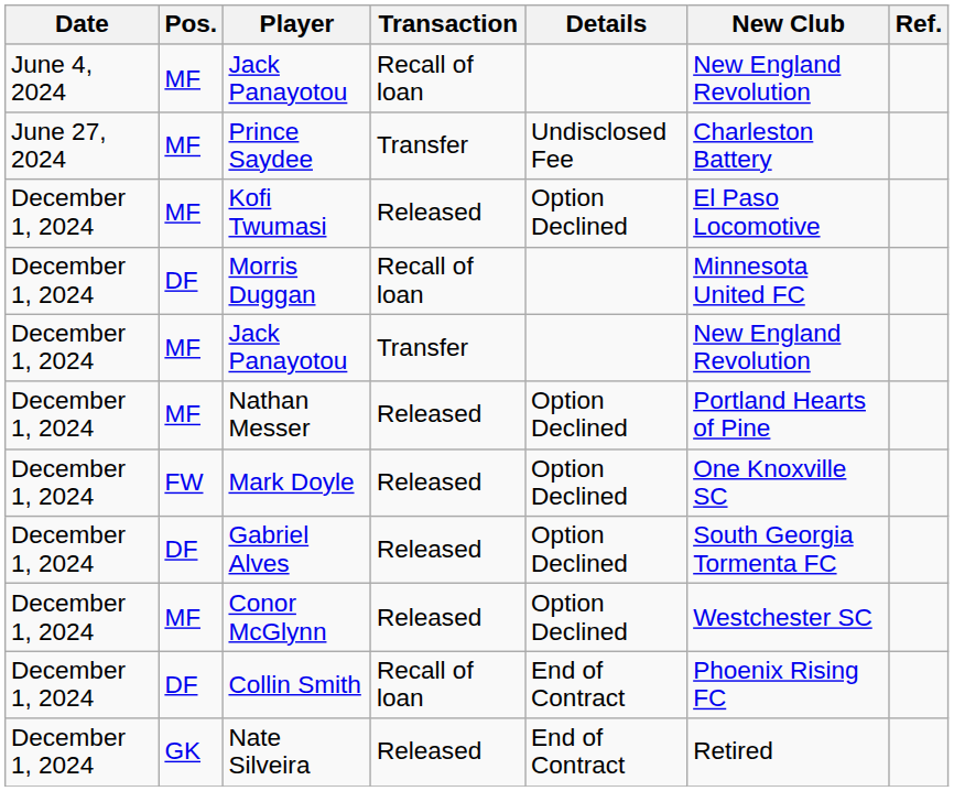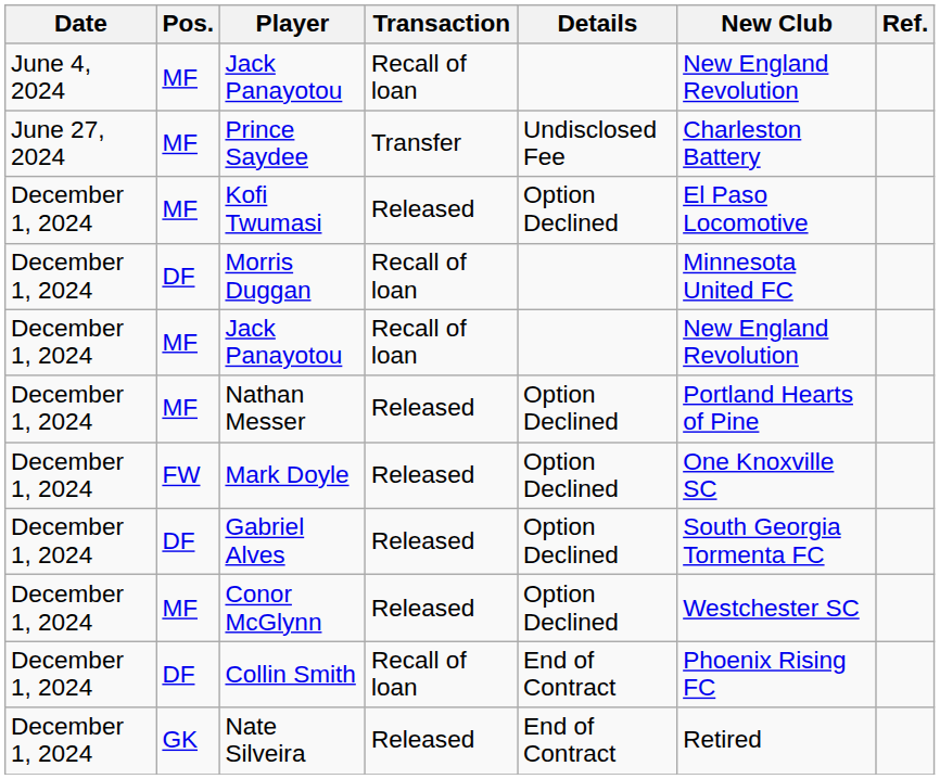December 1, 2024 / Jack Panayotou | Transaction: Transfer -> Recall of loan
